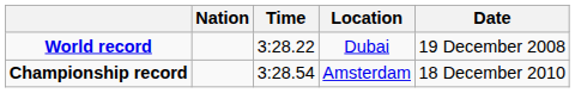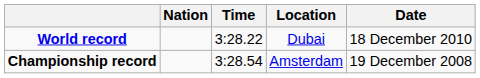World record | Date: 19 December 2008 -> 18 December 2010
Championship record | Date: 18 December 2010 -> 19 December 2008
